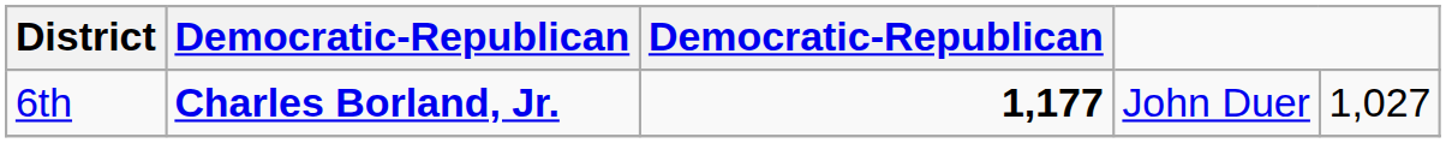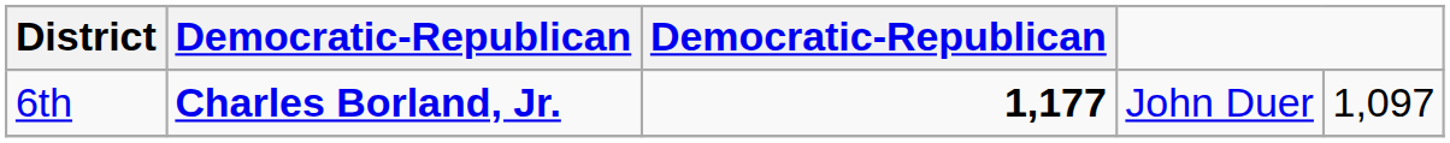6th | column 5: 1,027 -> 1,097
